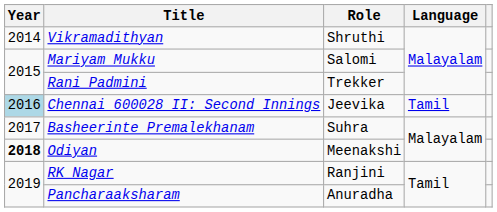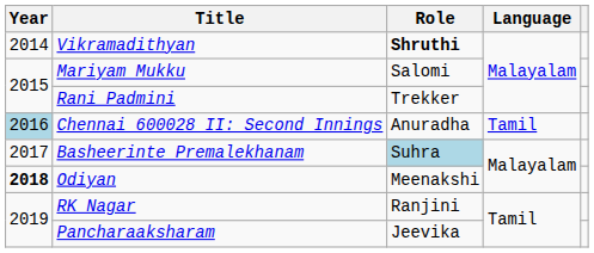Vikramadithyan | Role: normal -> bold
Chennai 600028 II: Second Innings | Role: Jeevika -> Anuradha
Basheerinte Premalekhanam | Role: no background -> lightblue background
Pancharaaksharam | Role: Anuradha -> Jeevika
